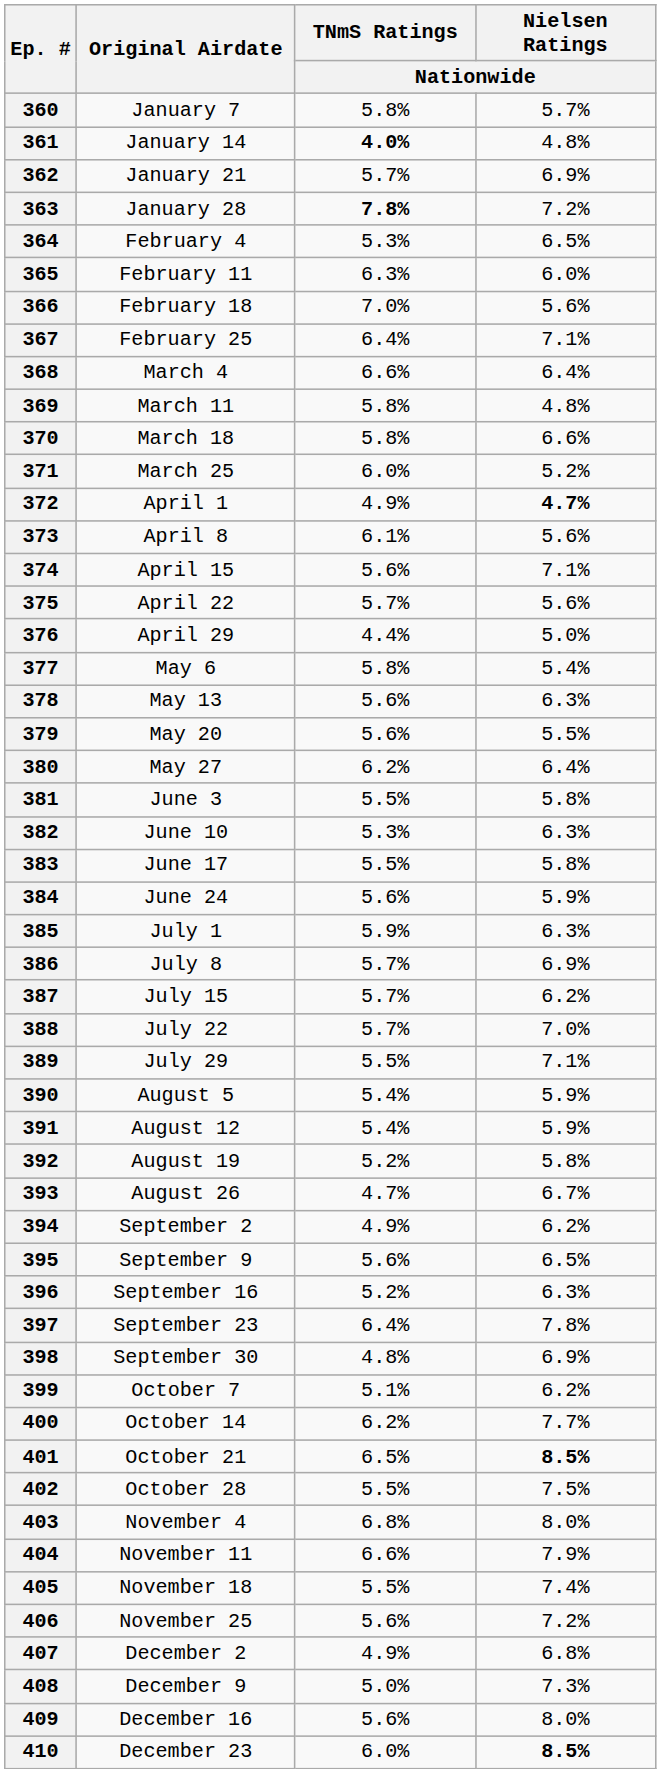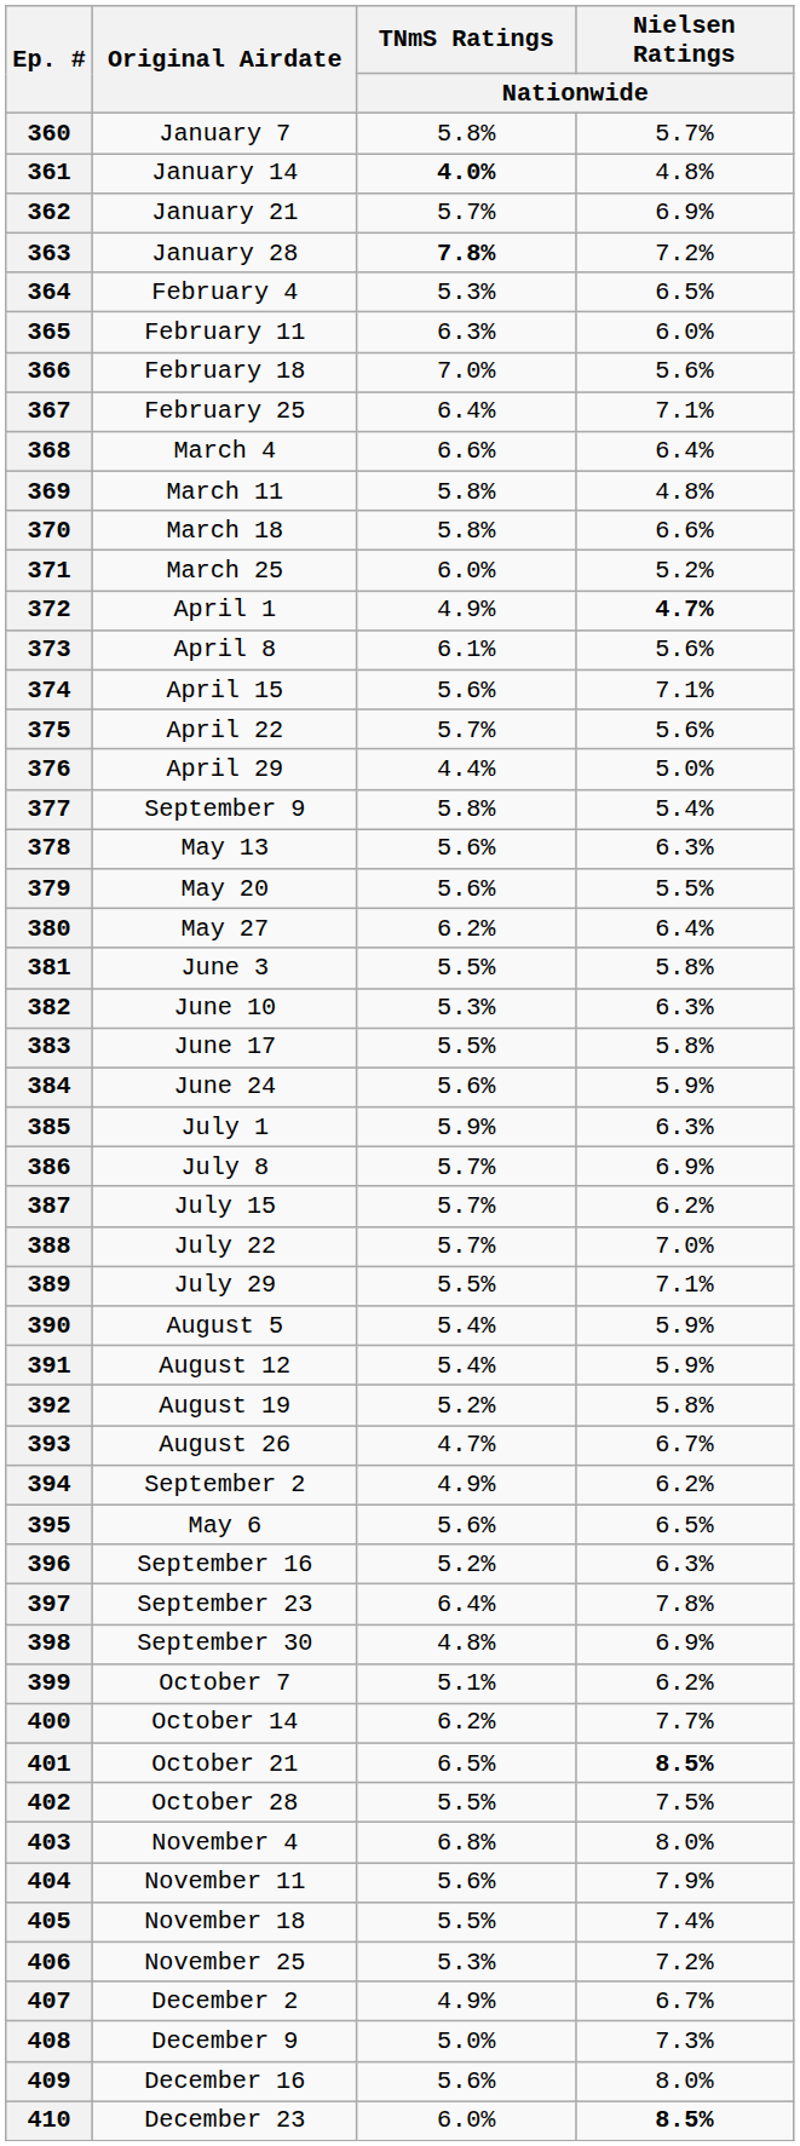377 | Original Airdate: May 6 -> September 9
395 | Original Airdate: September 9 -> May 6
404 | TNmS Ratings / Nationwide: 6.6% -> 5.6%
406 | TNmS Ratings / Nationwide: 5.6% -> 5.3%
407 | Nielsen Ratings / Nationwide: 6.8% -> 6.7%
